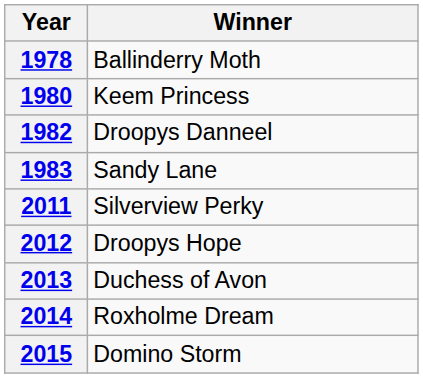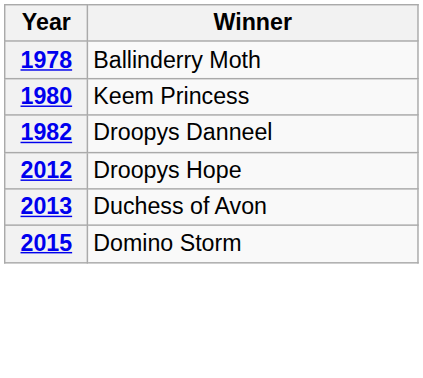- row: 1983 | Sandy Lane
- row: 2011 | Silverview Perky
- row: 2014 | Roxholme Dream
